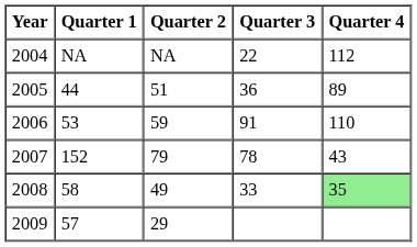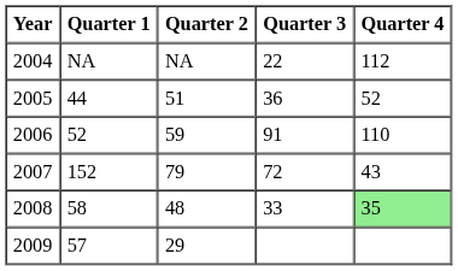2005 | Quarter 4: 89 -> 52
2006 | Quarter 1: 53 -> 52
2007 | Quarter 3: 78 -> 72
2008 | Quarter 2: 49 -> 48
